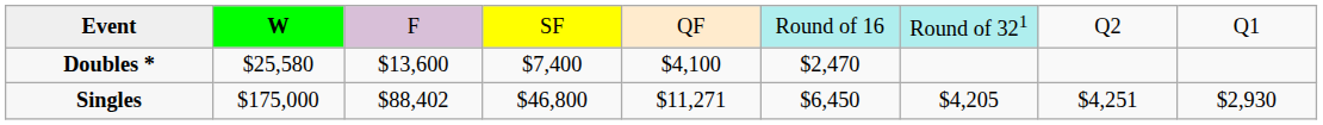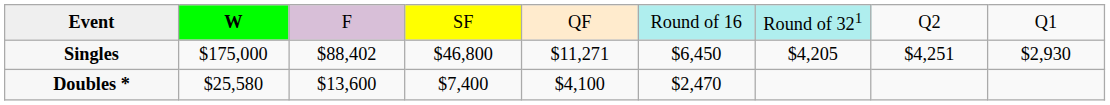rows swapped: Singles <-> Doubles *
